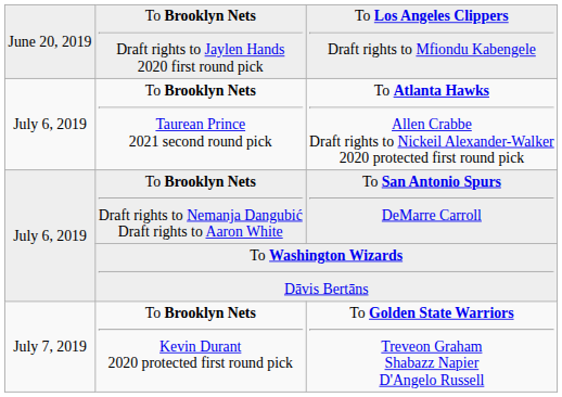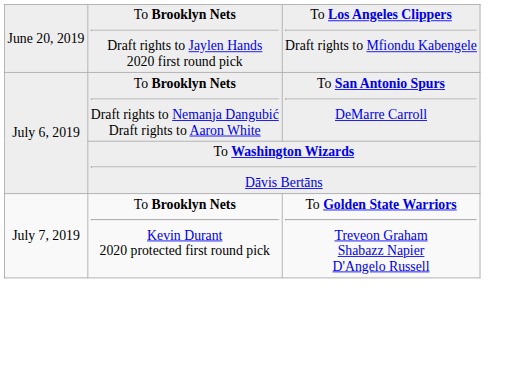- row: July 6, 2019 | To Brooklyn Nets Taurean Prince 2021 second round pick | To Atlanta Hawks Allen Crabbe Draft rights to Nickeil Alexander-Walker 2020 protected first round pick
